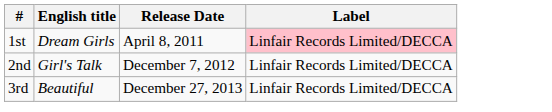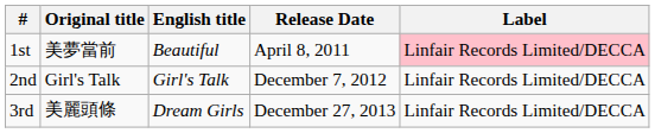+ column: Original title | 美夢當前 | Girl's Talk | 美麗頭條
1st | English title: Dream Girls -> Beautiful
3rd | English title: Beautiful -> Dream Girls
